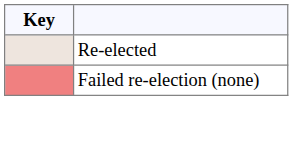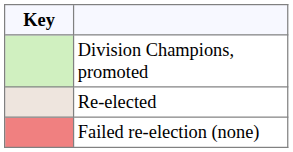+ row: Division Champions, promoted
